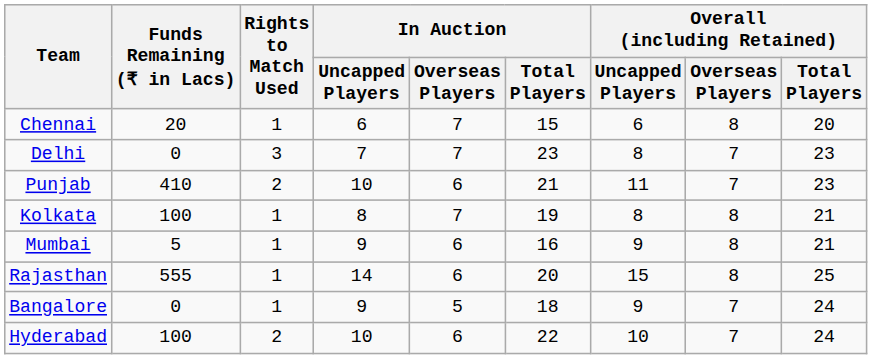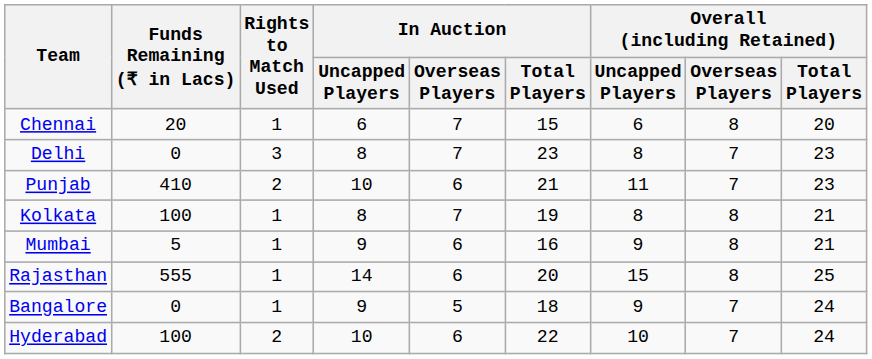Delhi | In Auction / Uncapped Players: 7 -> 8
